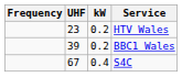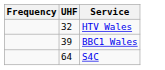- column: kW | 0.2 | 0.2 | 0.4
HTV Wales | UHF: 23 -> 32
S4C | UHF: 67 -> 64
